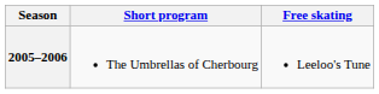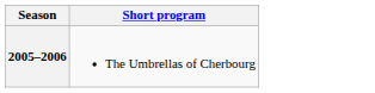- column: Free skating | Leeloo's Tune
